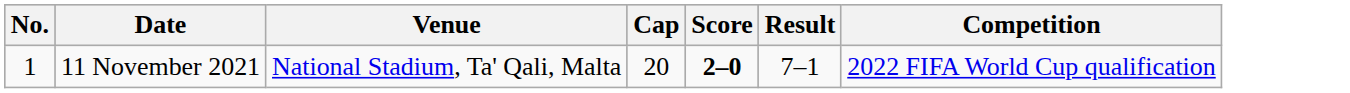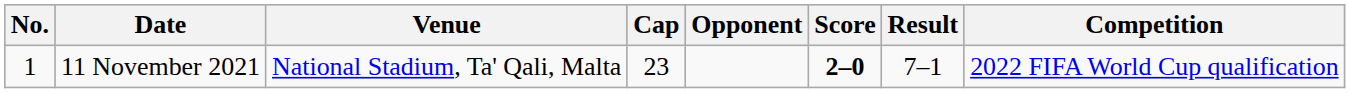+ column: Opponent
11 November 2021 | Cap: 20 -> 23
